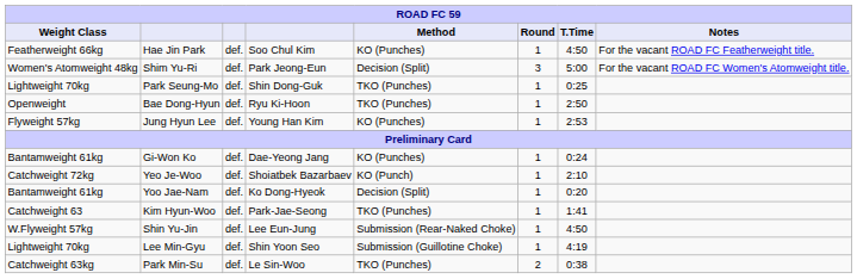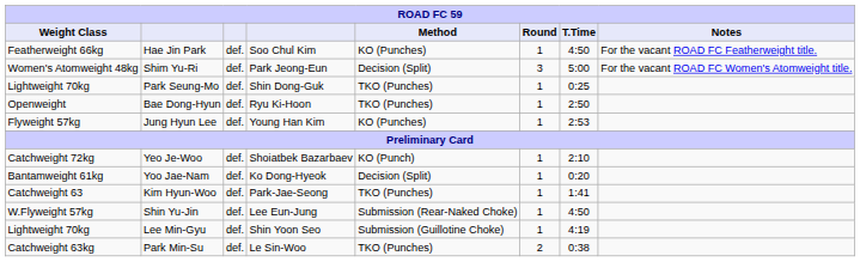- row: Bantamweight 61kg | Gi-Won Ko | def. | Dae-Yeong Jang | KO (Punches) | 1 | 0:24
